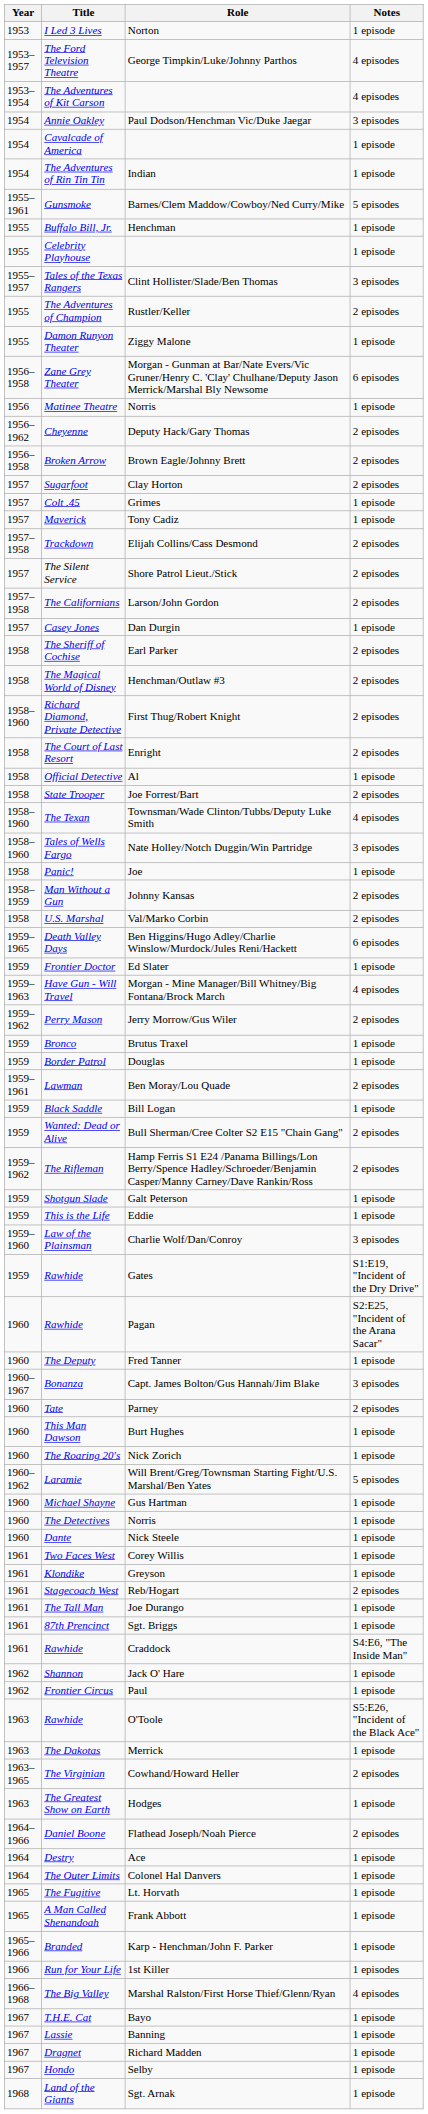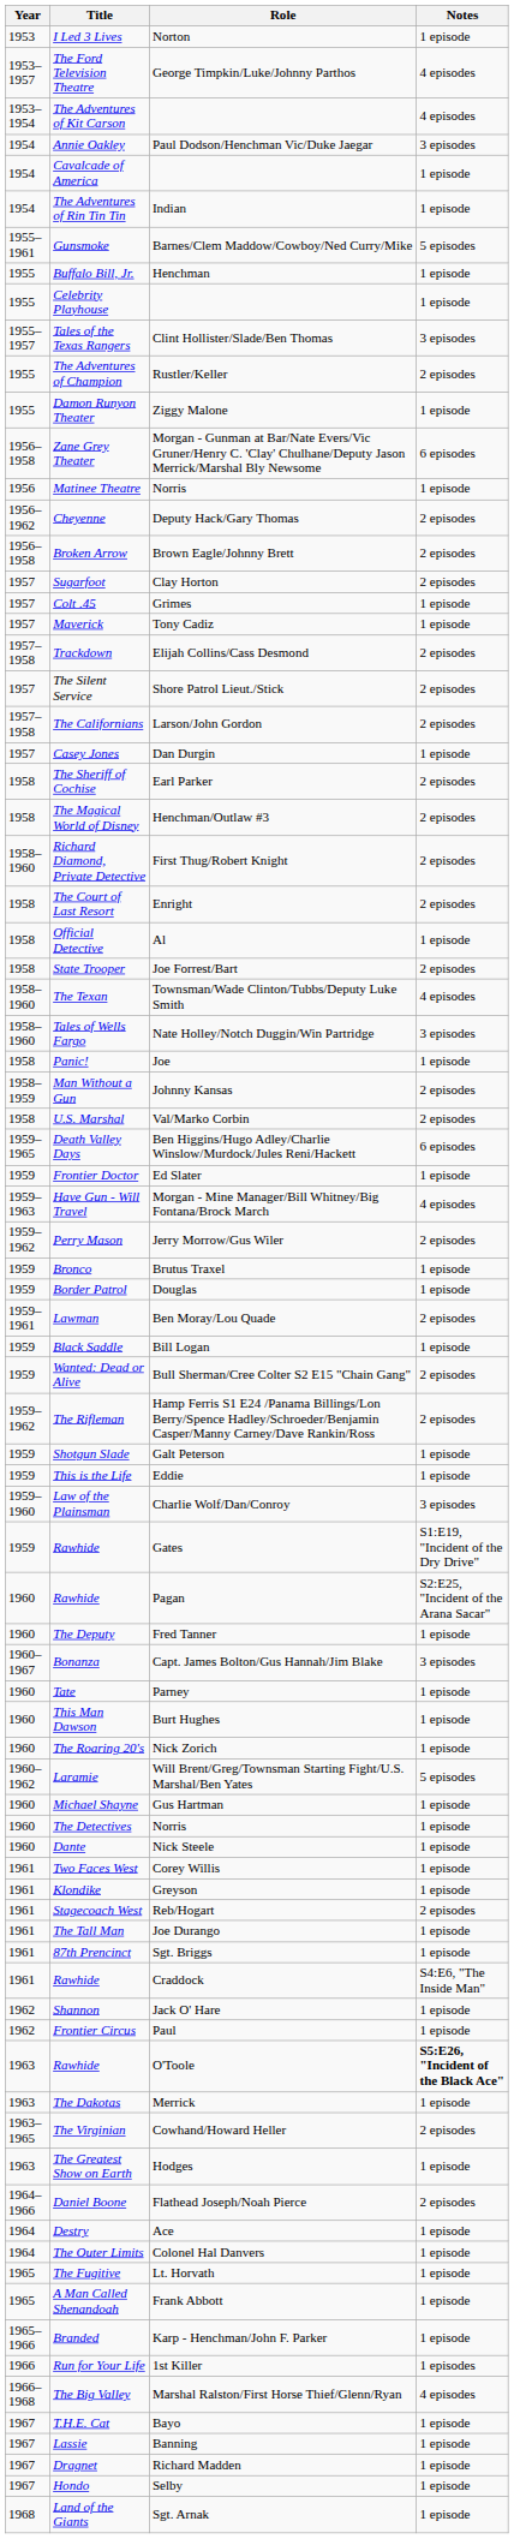Tate | Notes: 2 episodes -> 1 episode
Rawhide / O'Toole | Notes: normal -> bold
